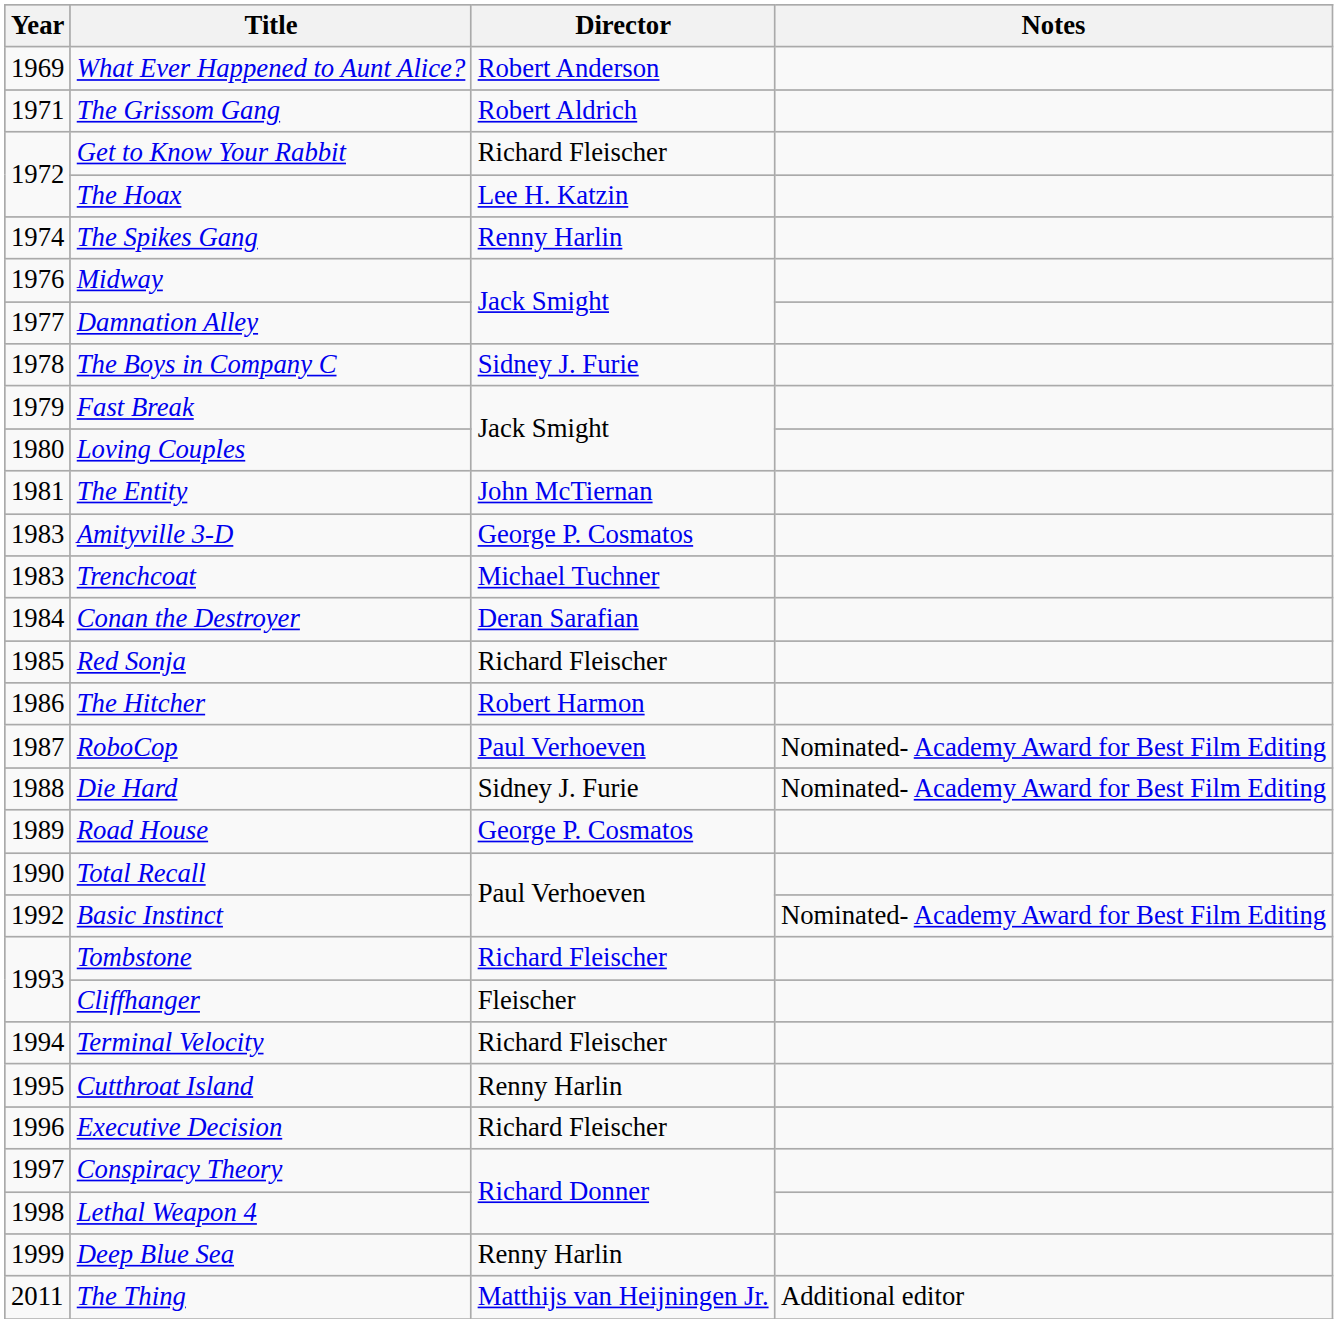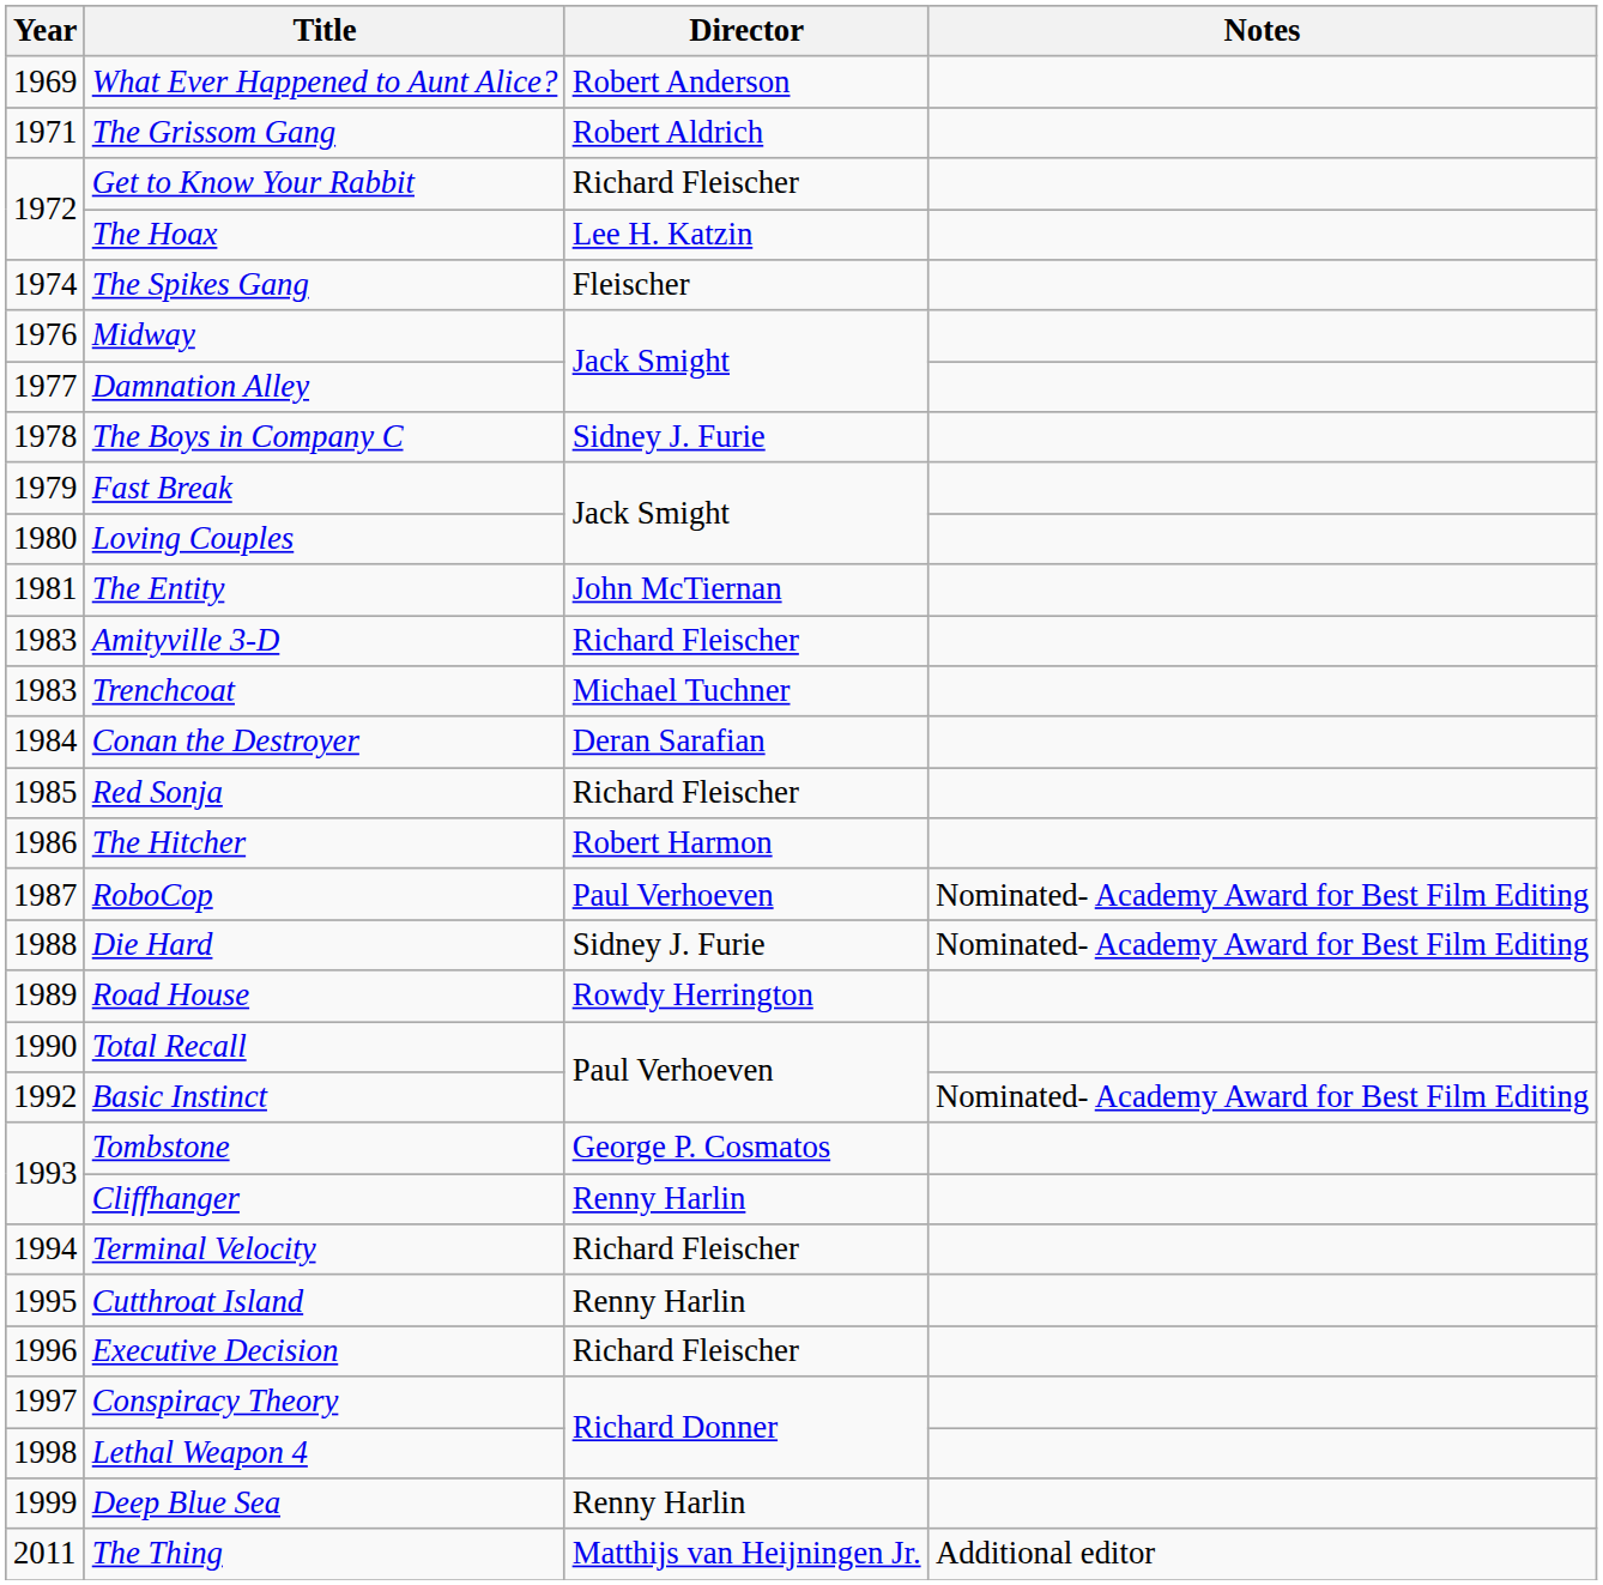The Spikes Gang | Director: Renny Harlin -> Fleischer
Amityville 3-D | Director: George P. Cosmatos -> Richard Fleischer
Road House | Director: George P. Cosmatos -> Rowdy Herrington
Tombstone | Director: Richard Fleischer -> George P. Cosmatos
Cliffhanger | Director: Fleischer -> Renny Harlin
